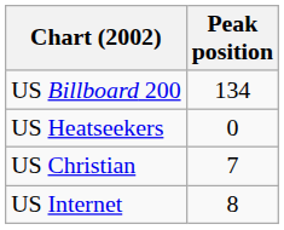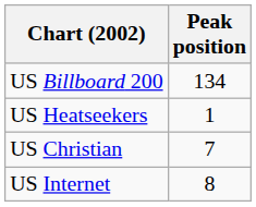US Heatseekers | Peak position: 0 -> 1
